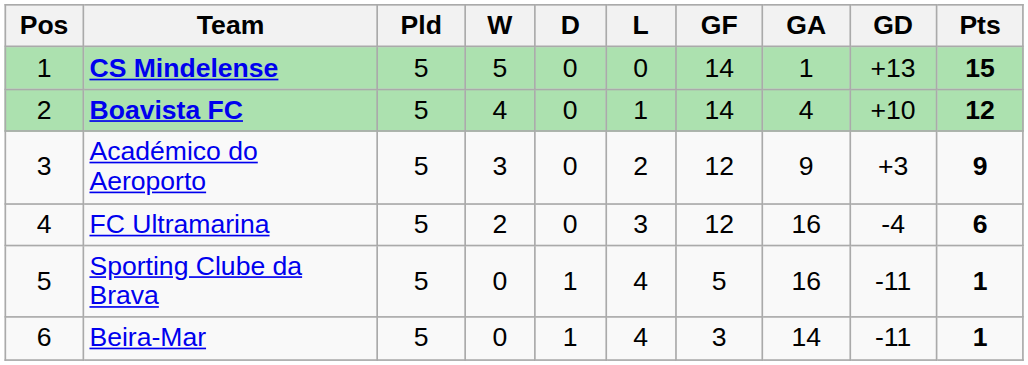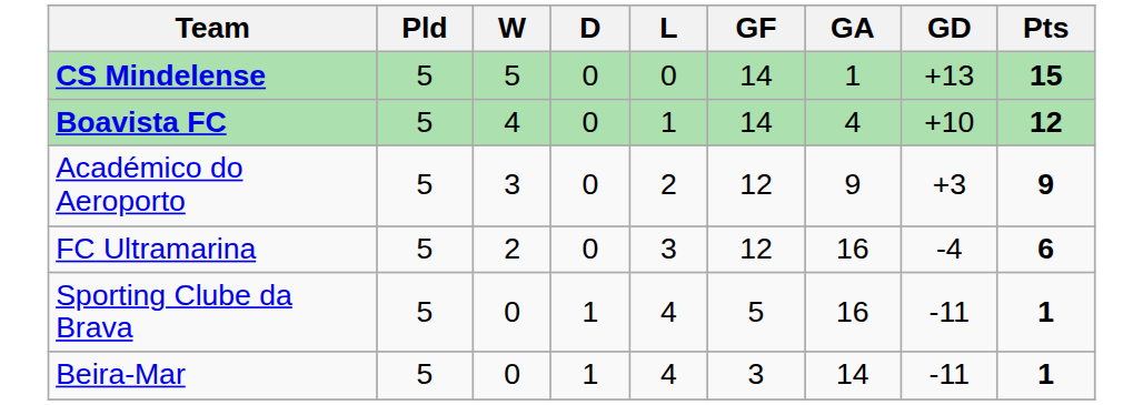- column: Pos | 1 | 2 | 3 | 4 | 5 | 6
